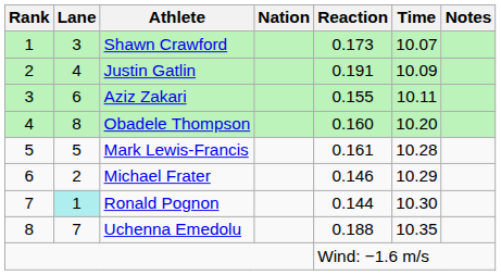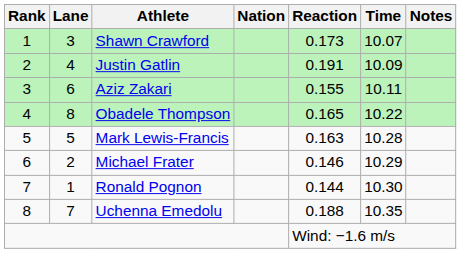Obadele Thompson | Reaction: 0.160 -> 0.165
Obadele Thompson | Time: 10.20 -> 10.22
Mark Lewis-Francis | Reaction: 0.161 -> 0.163
Ronald Pognon | Lane: paleturquoise background -> no background
